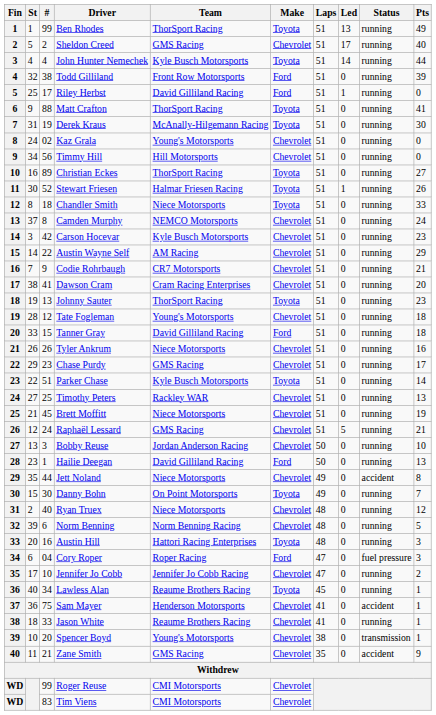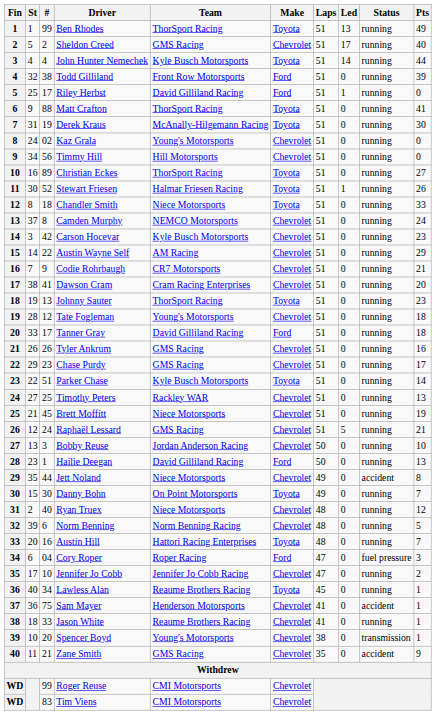Tanner Gray | #: 15 -> 17
Tyler Ankrum | Team: Niece Motorsports -> GMS Racing
Austin Hill | Pts: 3 -> 7
